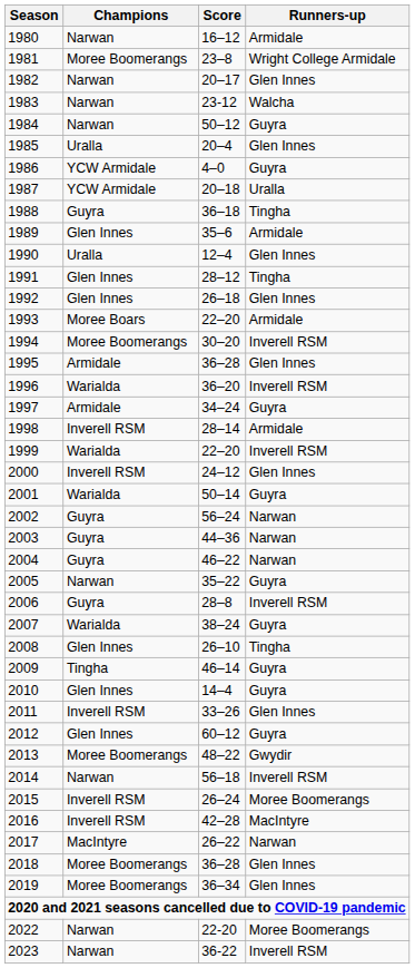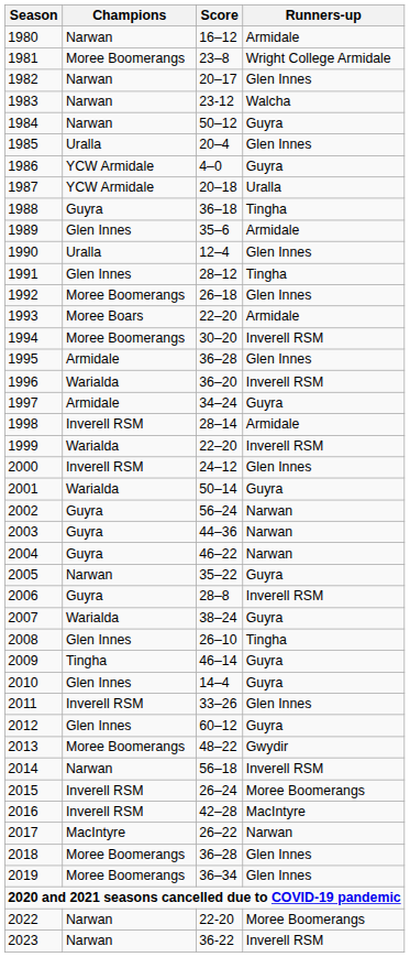1992 | Champions: Glen Innes -> Moree Boomerangs
